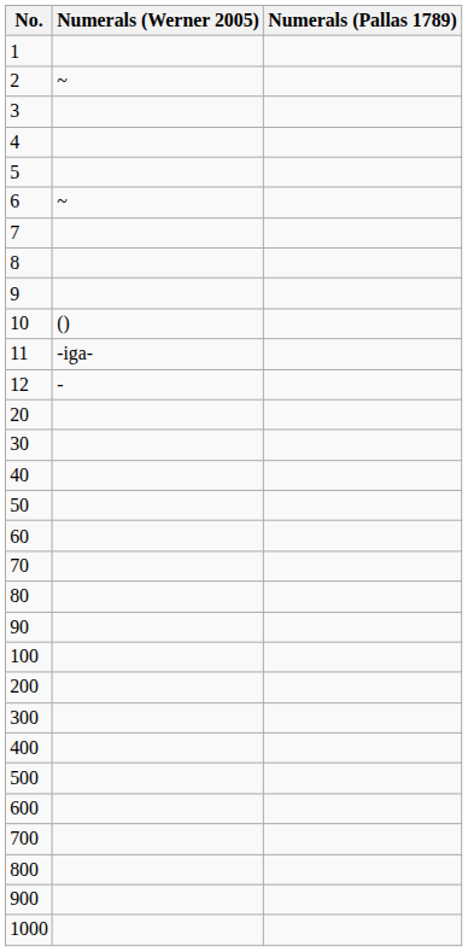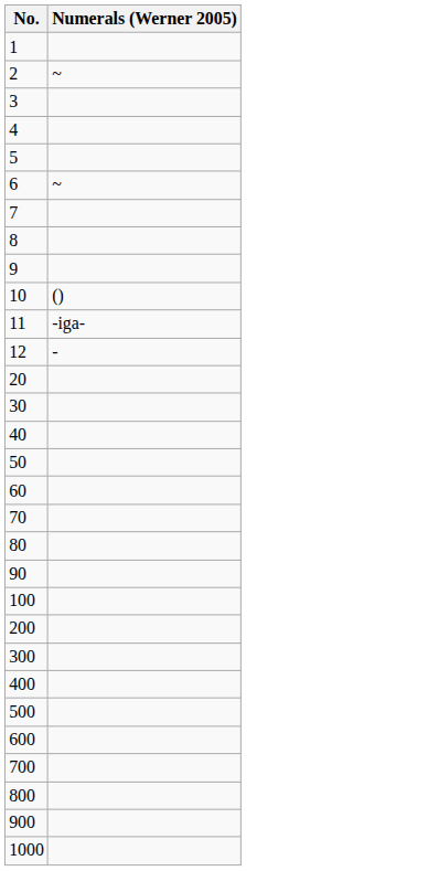- column: Numerals (Pallas 1789)
